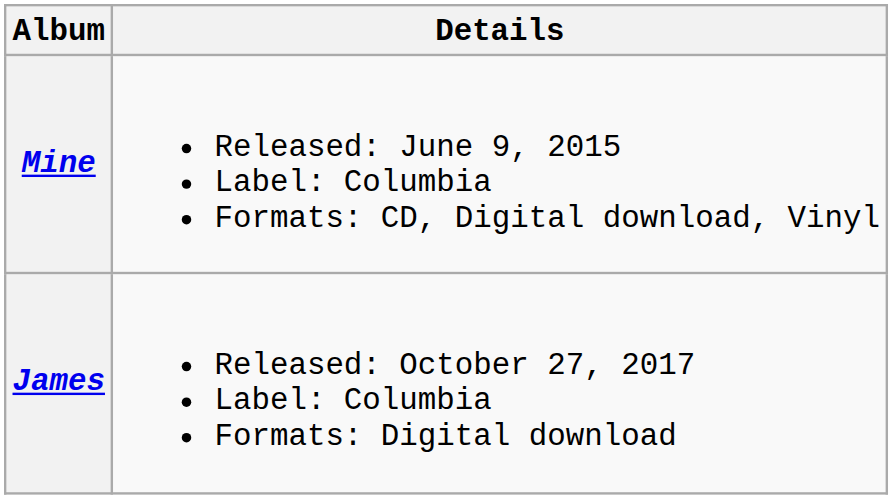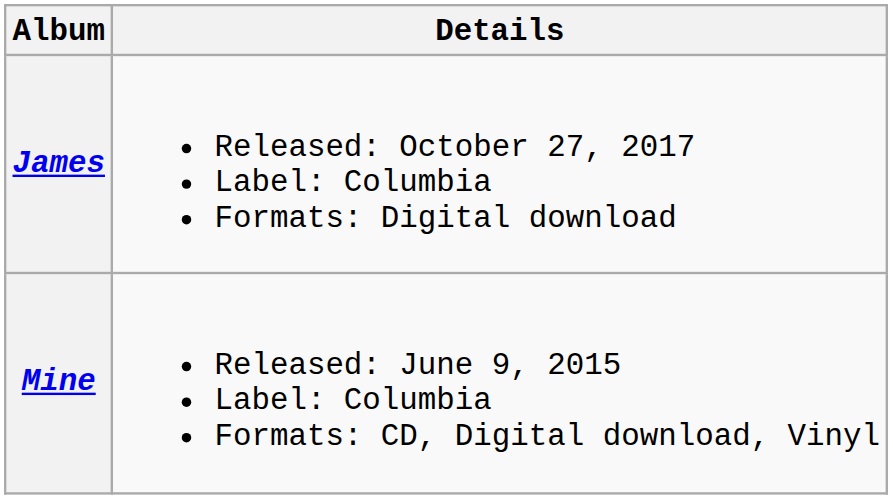rows swapped: Mine <-> James
